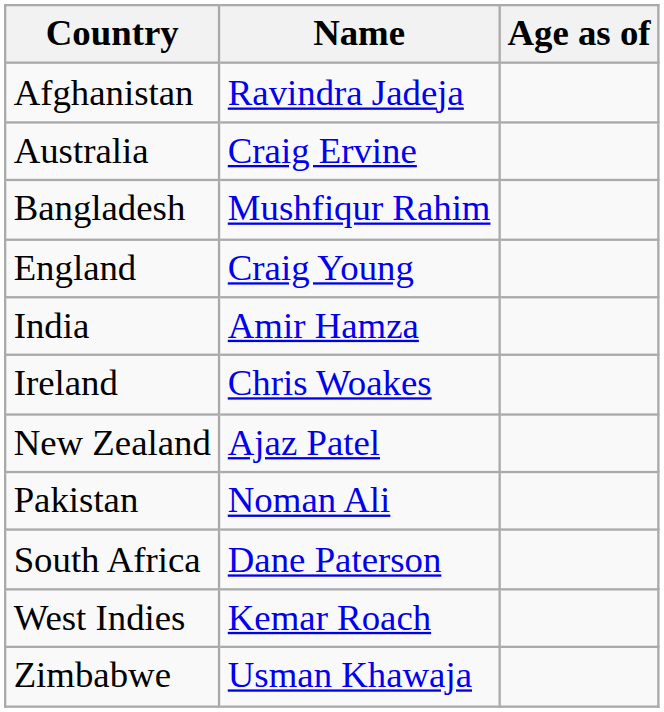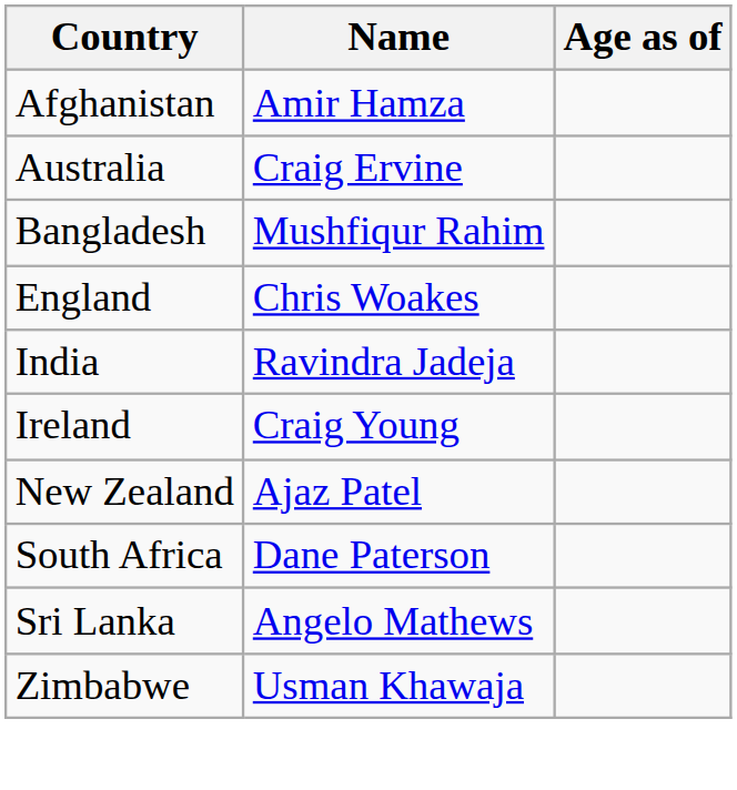Afghanistan | Name: Ravindra Jadeja -> Amir Hamza
England | Name: Craig Young -> Chris Woakes
India | Name: Amir Hamza -> Ravindra Jadeja
Ireland | Name: Chris Woakes -> Craig Young
- row: Pakistan | Noman Ali
+ row: Sri Lanka | Angelo Mathews
- row: West Indies | Kemar Roach
